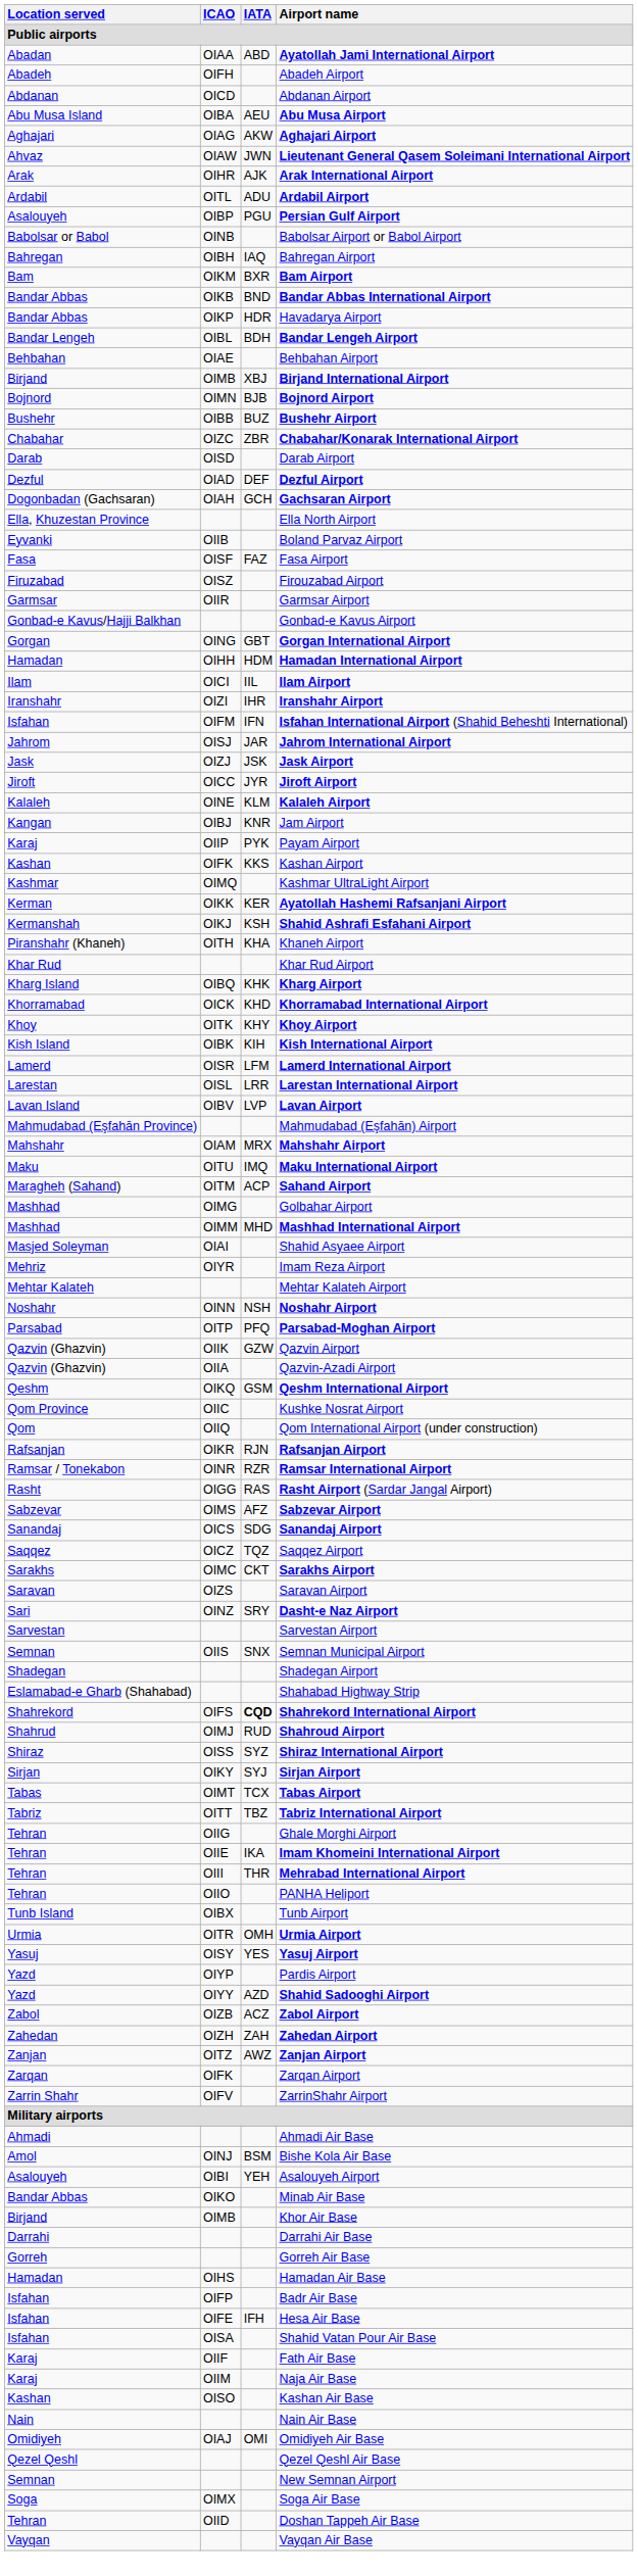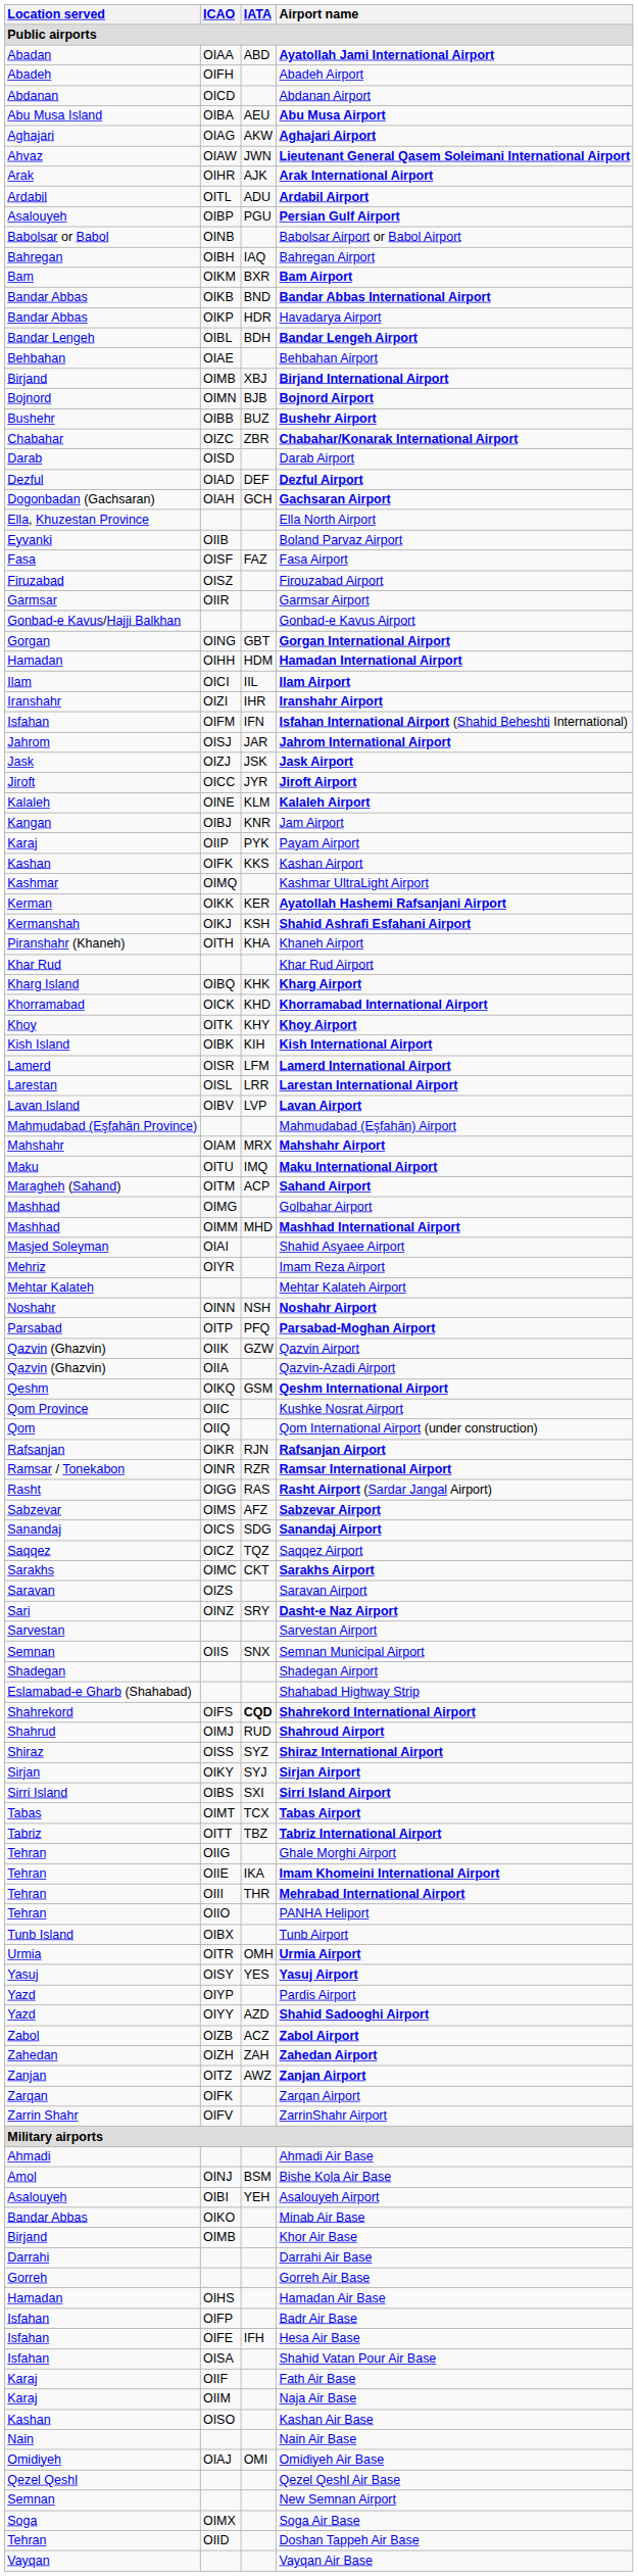+ row: Sirri Island | OIBS | SXI | Sirri Island Airport
